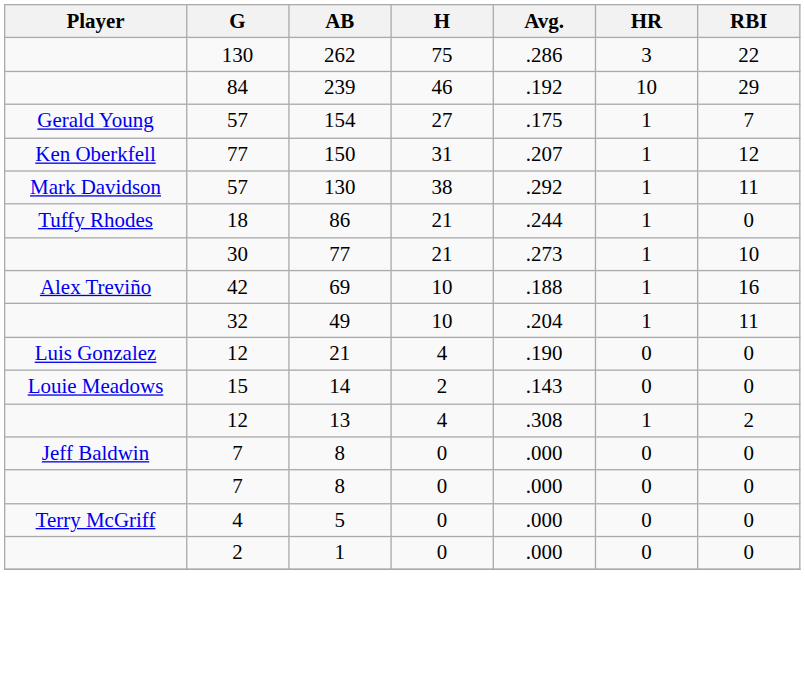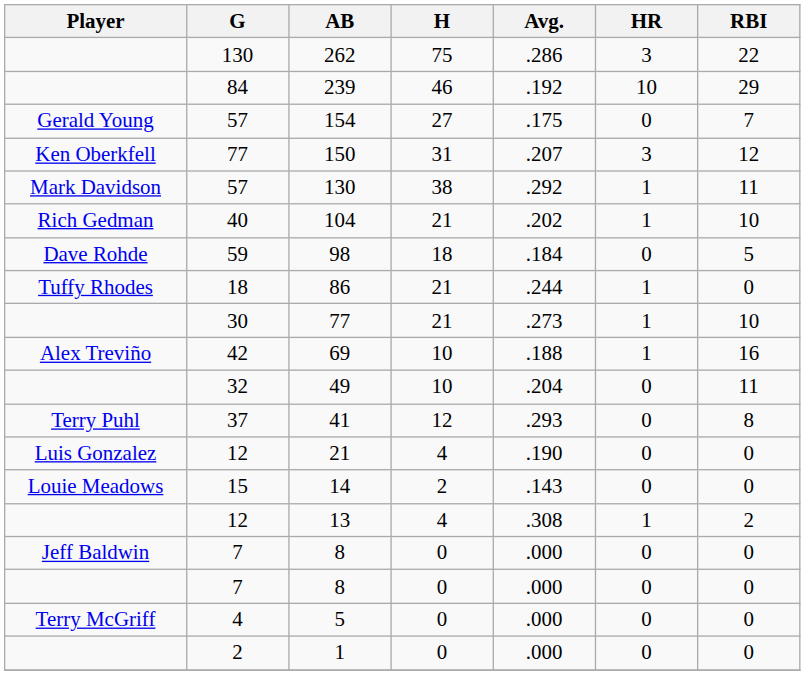154 | HR: 1 -> 0
150 | HR: 1 -> 3
+ row: Rich Gedman | 40 | 104 | 21 | .202 | 1 | 10
+ row: Dave Rohde | 59 | 98 | 18 | .184 | 0 | 5
49 | HR: 1 -> 0
+ row: Terry Puhl | 37 | 41 | 12 | .293 | 0 | 8
